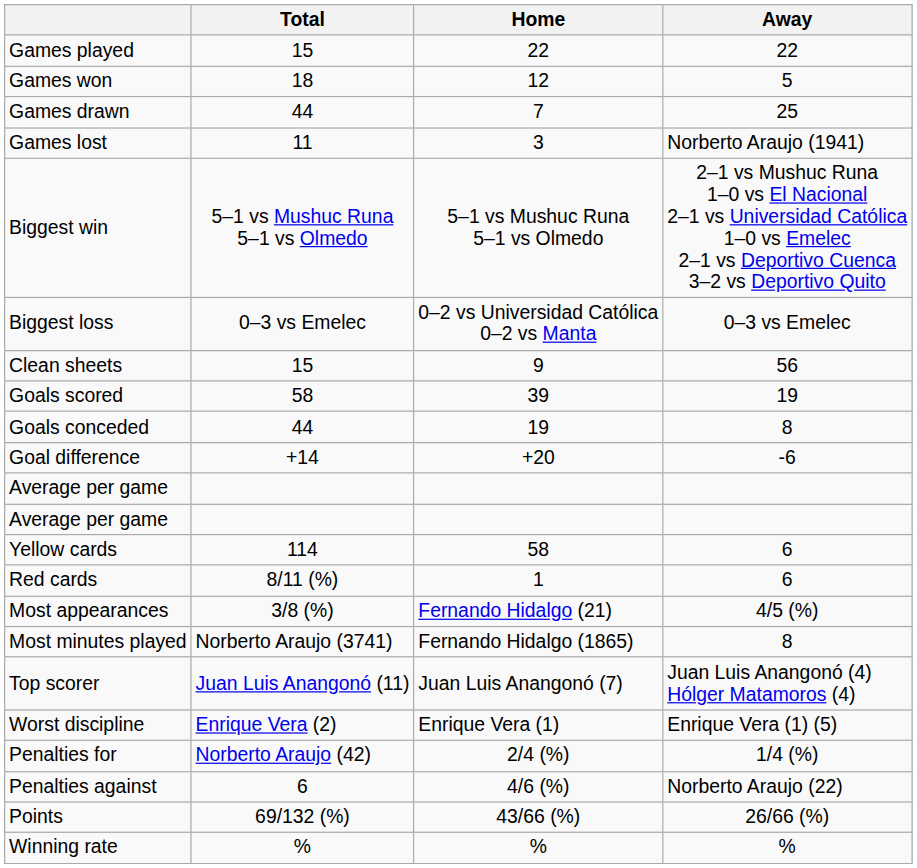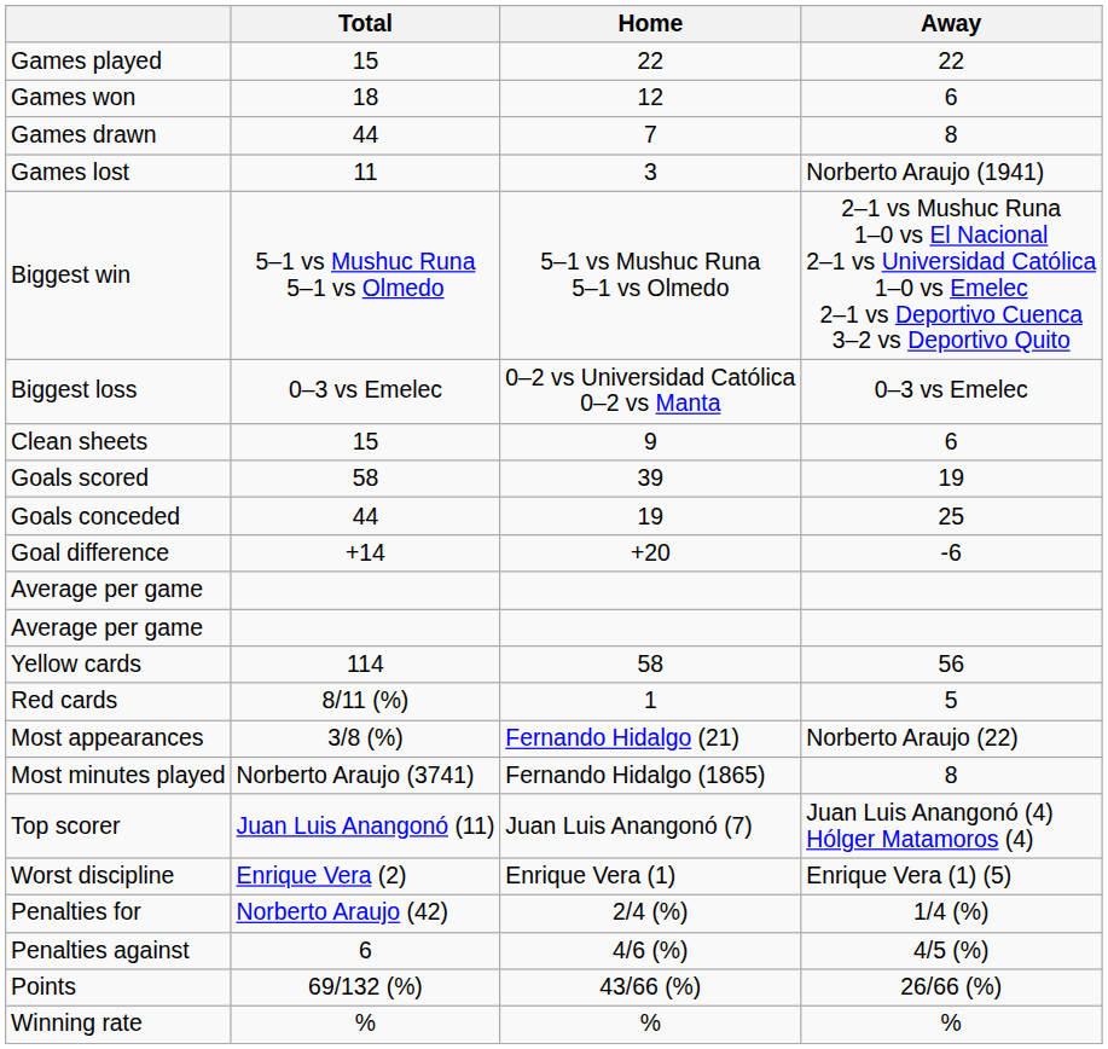Games won | Away: 5 -> 6
Games drawn | Away: 25 -> 8
Clean sheets | Away: 56 -> 6
Goals conceded | Away: 8 -> 25
Yellow cards | Away: 6 -> 56
Red cards | Away: 6 -> 5
Most appearances | Away: 4/5 (%) -> Norberto Araujo (22)
Penalties against | Away: Norberto Araujo (22) -> 4/5 (%)
